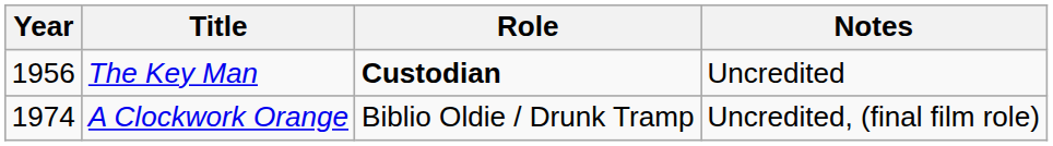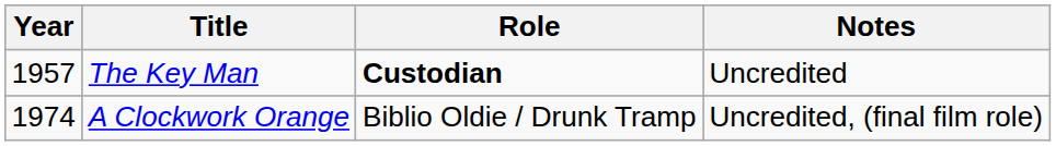The Key Man | Year: 1956 -> 1957
